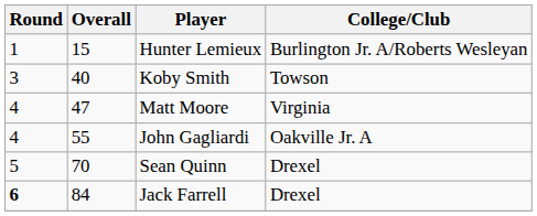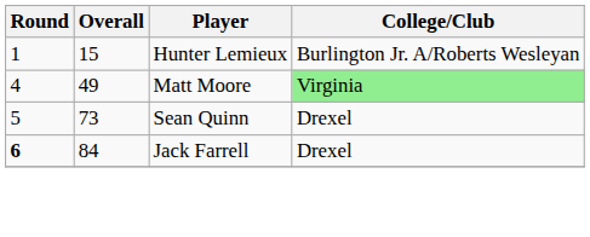- row: 3 | 40 | Koby Smith | Towson
Matt Moore | Overall: 47 -> 49
Matt Moore | College/Club: no background -> lightgreen background
- row: 4 | 55 | John Gagliardi | Oakville Jr. A
Sean Quinn | Overall: 70 -> 73
